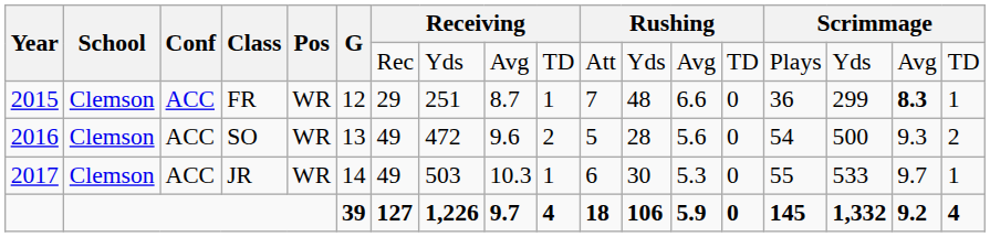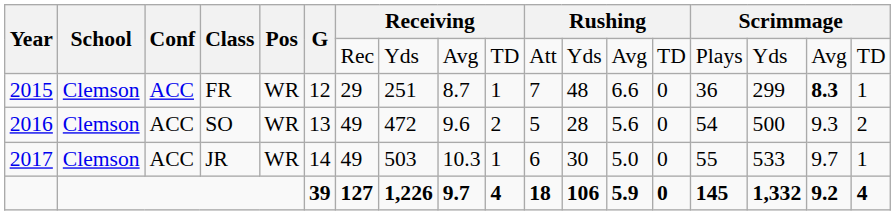JR | column 13: 5.3 -> 5.0
